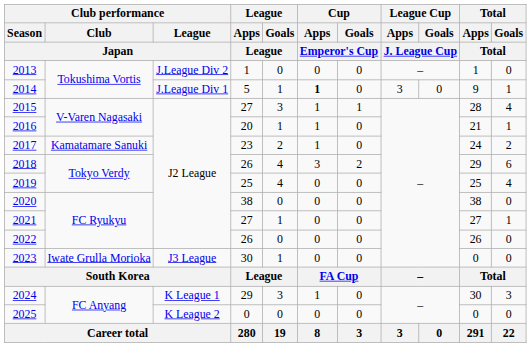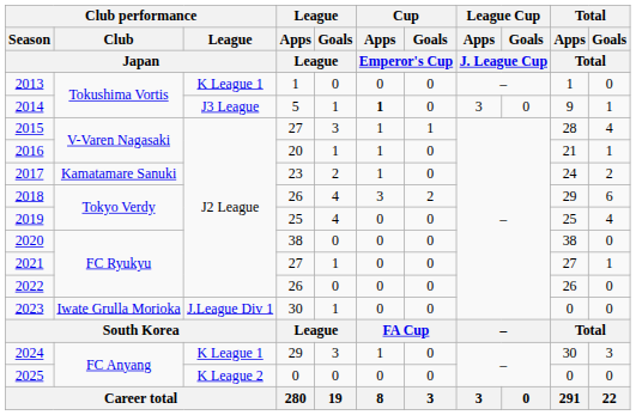2013 | Club performance / League / Japan: J.League Div 2 -> K League 1
2014 | Club performance / League / Japan: J.League Div 1 -> J3 League
2023 | Club performance / League / Japan: J3 League -> J.League Div 1
